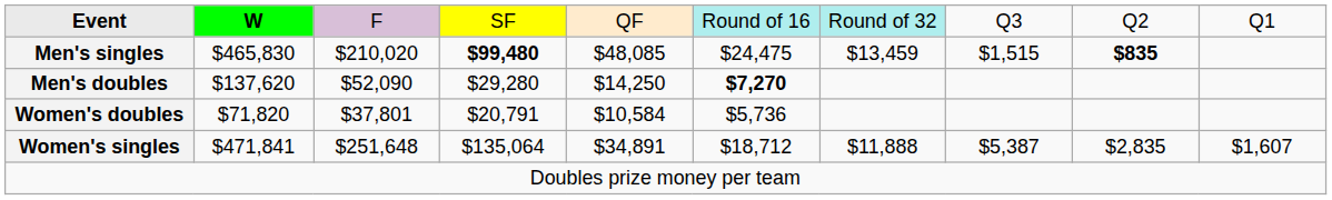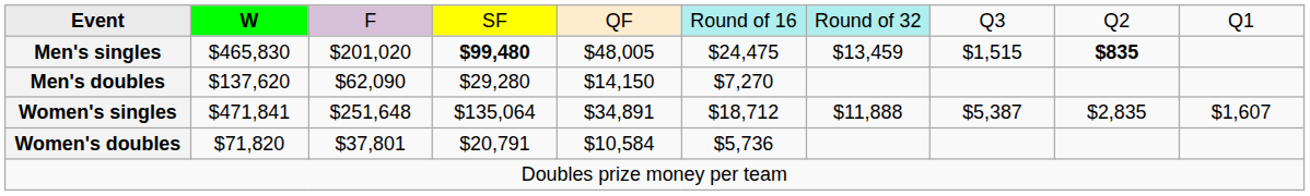Men's singles | column 3: $210,020 -> $201,020
Men's singles | column 5: $48,085 -> $48,005
Men's doubles | column 3: $52,090 -> $62,090
Men's doubles | column 5: $14,250 -> $14,150
Men's doubles | column 6: bold -> normal
rows swapped: Women's singles <-> Women's doubles
